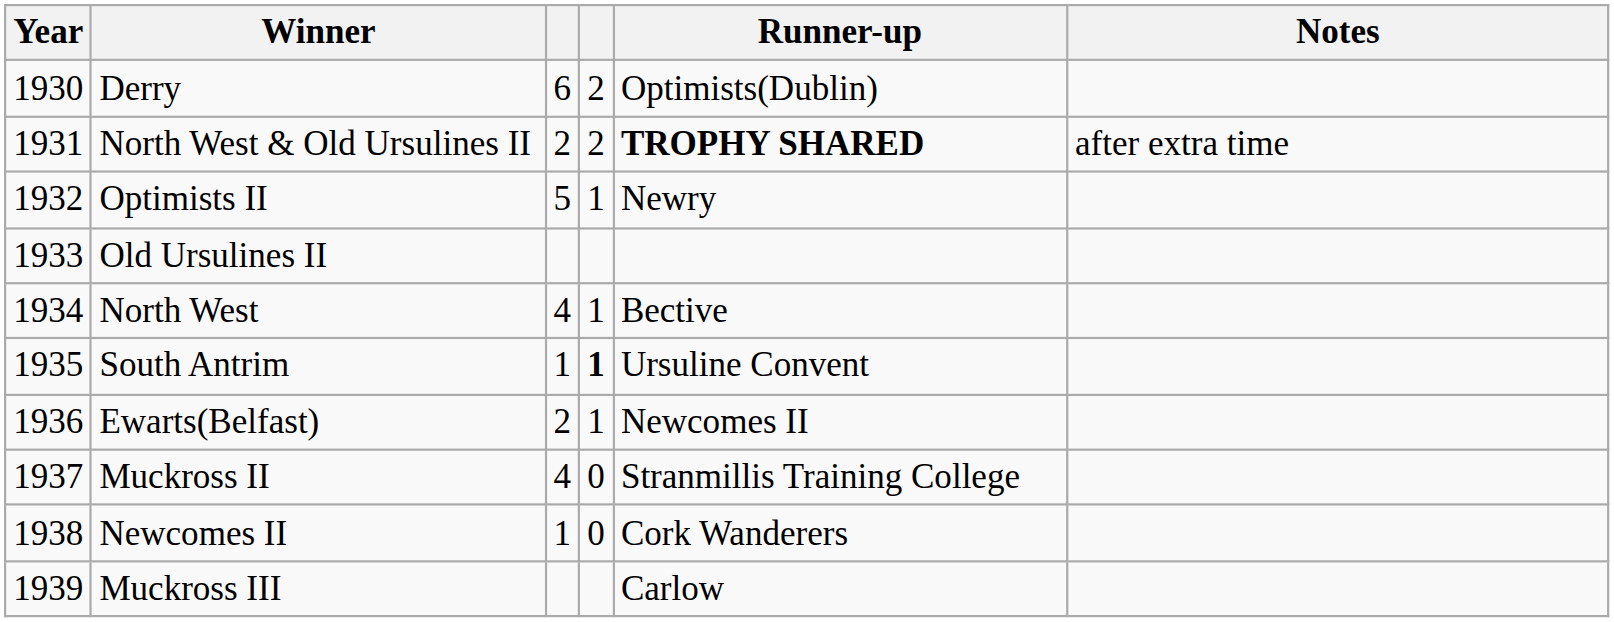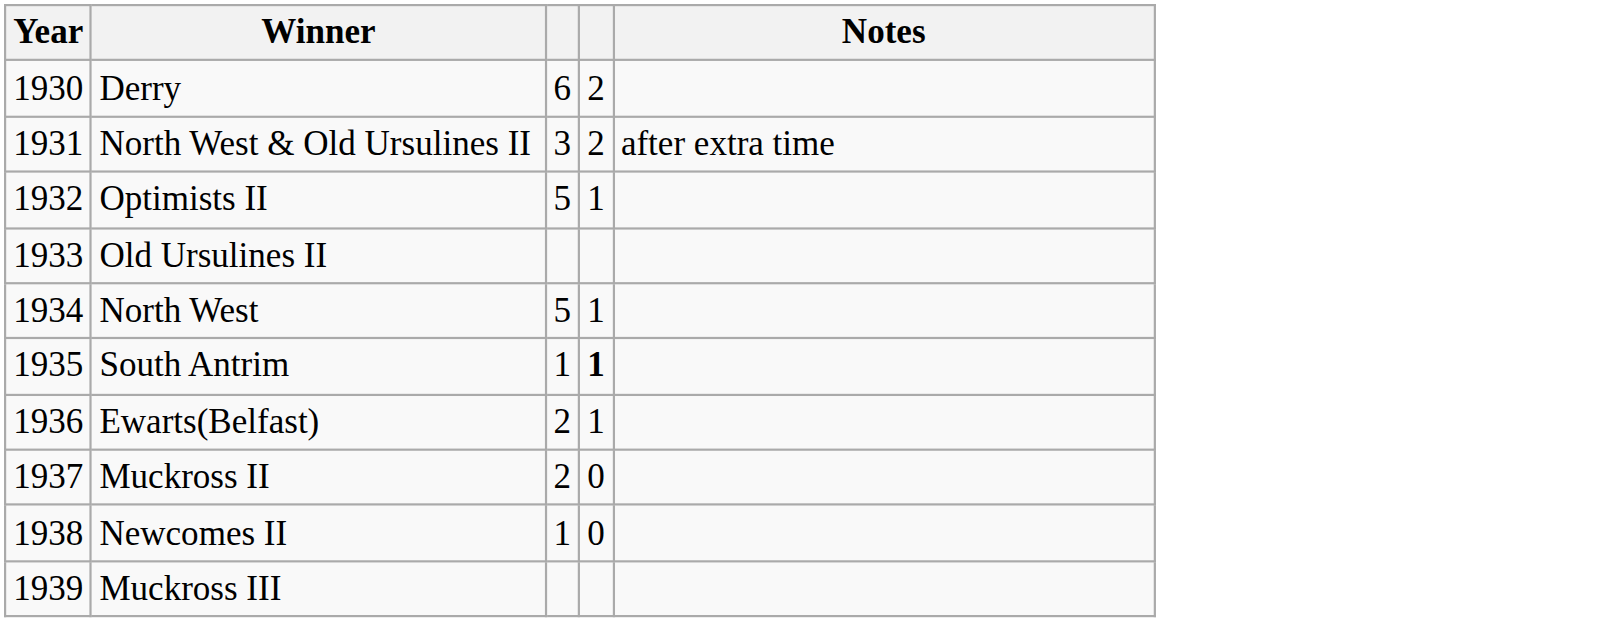- column: Runner-up | Optimists(Dublin) | TROPHY SHARED | Newry | Bective | Ursuline Convent | Newcomes II | Stranmillis Training College | Cork Wanderers | Carlow
North West & Old Ursulines II | column 3: 2 -> 3
North West | column 3: 4 -> 5
Muckross II | column 3: 4 -> 2
